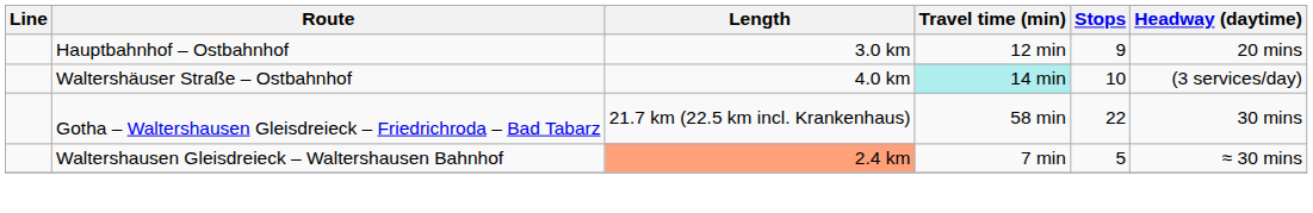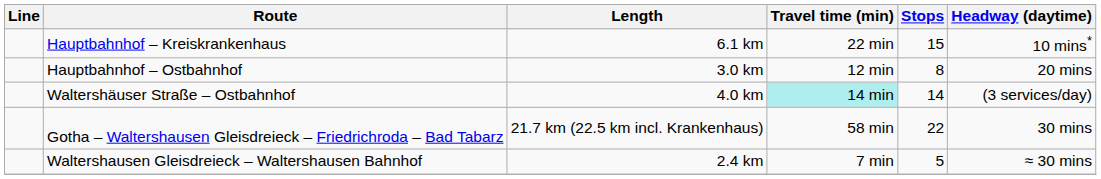+ row: Hauptbahnhof – Kreiskrankenhaus | 6.1 km | 22 min | 15 | 10 mins*
Hauptbahnhof – Ostbahnhof | Stops: 9 -> 8
Waltershäuser Straße – Ostbahnhof | Stops: 10 -> 14
Waltershausen Gleisdreieck – Waltershausen Bahnhof | Length: lightsalmon background -> no background
